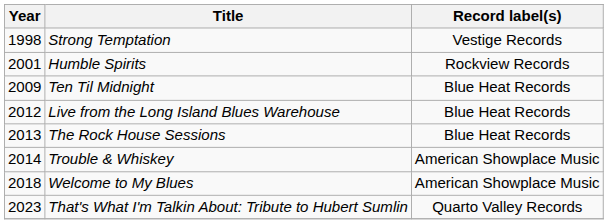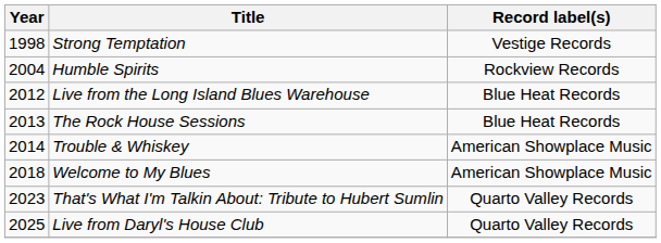Humble Spirits | Year: 2001 -> 2004
- row: 2009 | Ten Til Midnight | Blue Heat Records
+ row: 2025 | Live from Daryl's House Club | Quarto Valley Records
